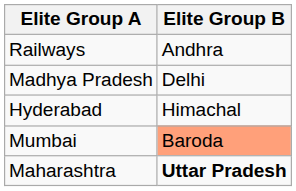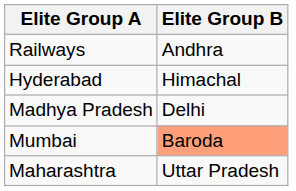rows swapped: Hyderabad <-> Madhya Pradesh
Maharashtra | Elite Group B: bold -> normal
